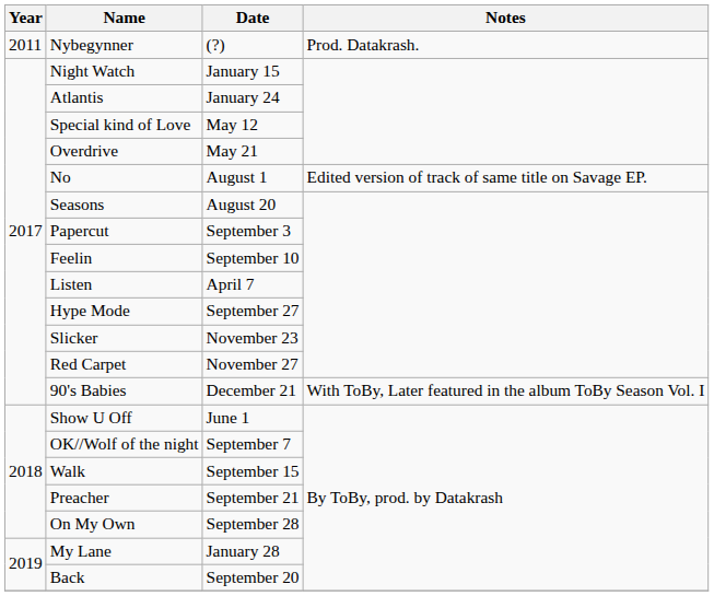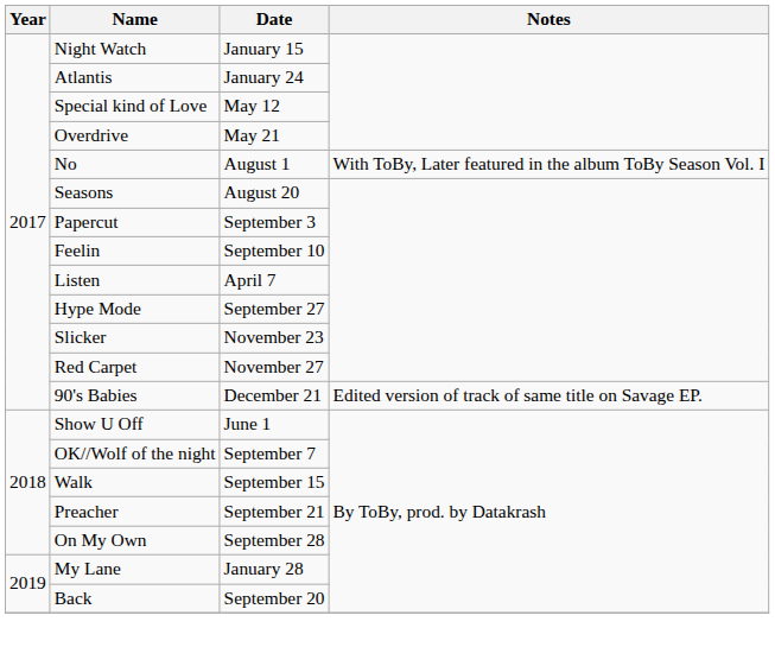- row: 2011 | Nybegynner | (?) | Prod. Datakrash.
No | Notes: Edited version of track of same title on Savage EP. -> With ToBy, Later featured in the album ToBy Season Vol. I
90's Babies | Notes: With ToBy, Later featured in the album ToBy Season Vol. I -> Edited version of track of same title on Savage EP.
